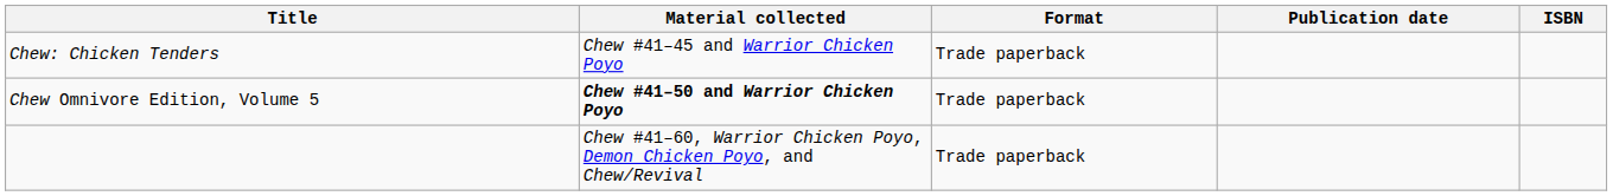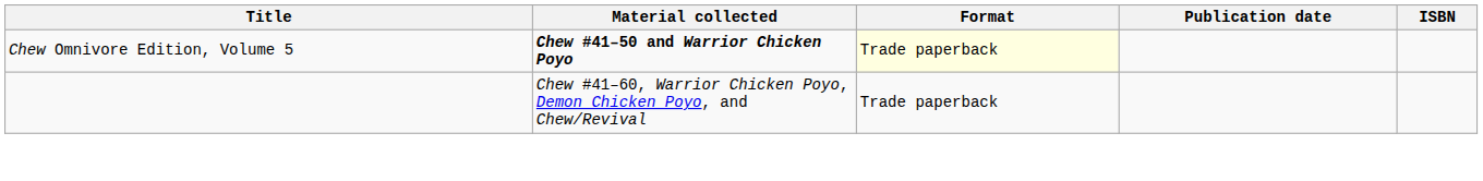- row: Chew: Chicken Tenders | Chew #41–45 and Warrior Chicken Poyo | Trade paperback
Chew Omnivore Edition, Volume 5 | Format: no background -> lightyellow background
